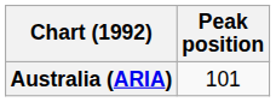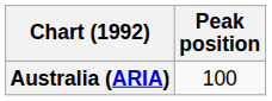Australia (ARIA) | Peak position: 101 -> 100
